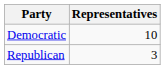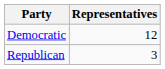Democratic | Representatives: 10 -> 12
